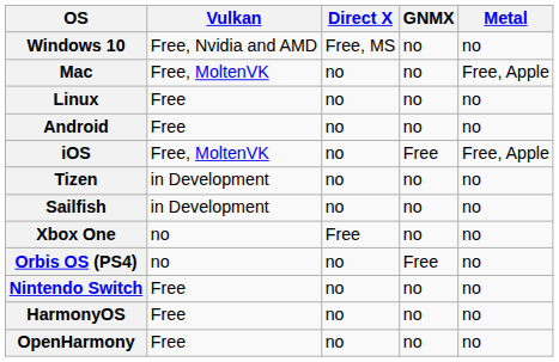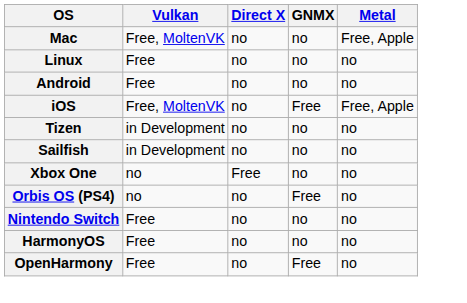- row: Windows 10 | Free, Nvidia and AMD | Free, MS | no | no
OpenHarmony | GNMX: no -> Free
